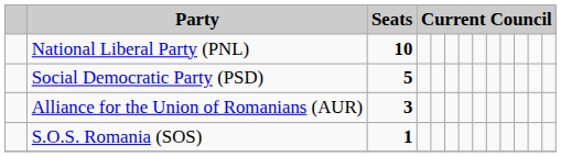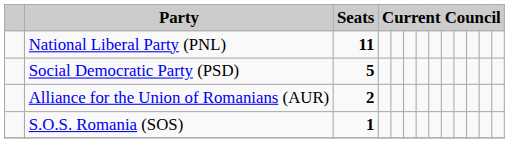National Liberal Party (PNL) | Seats: 10 -> 11
Alliance for the Union of Romanians (AUR) | Seats: 3 -> 2
